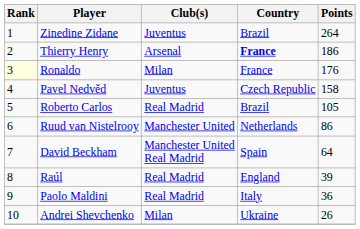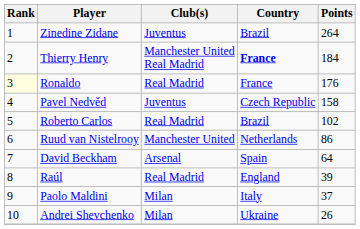Thierry Henry | Club(s): Arsenal -> Manchester United Real Madrid
Thierry Henry | Points: 186 -> 184
Ronaldo | Club(s): Milan -> Real Madrid
Roberto Carlos | Points: 105 -> 102
David Beckham | Club(s): Manchester United Real Madrid -> Arsenal
Paolo Maldini | Club(s): Real Madrid -> Milan
Paolo Maldini | Points: 36 -> 37
